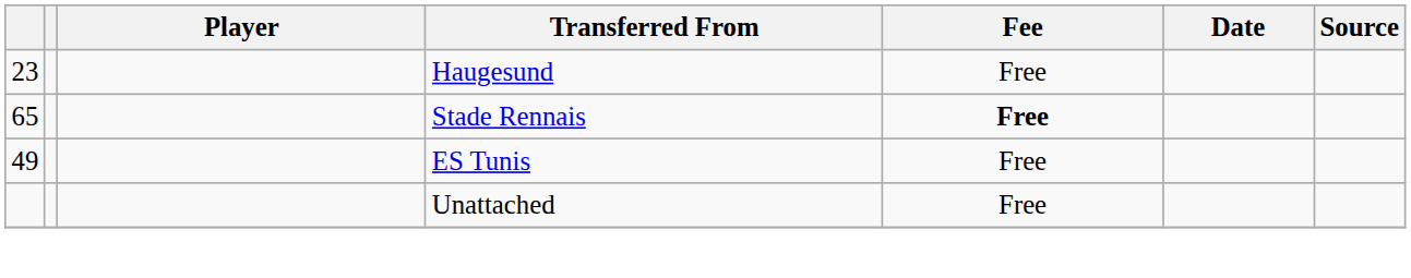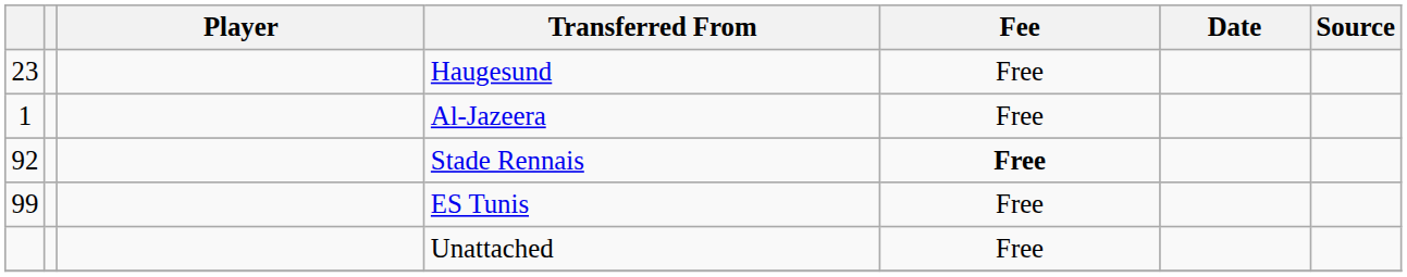+ row: 1 | Al-Jazeera | Free
Stade Rennais | column 1: 65 -> 92
ES Tunis | column 1: 49 -> 99
